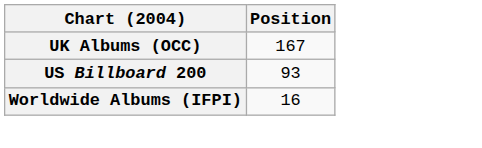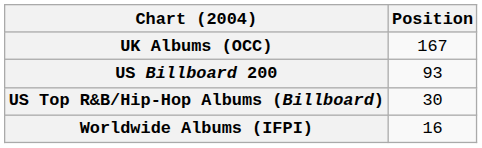+ row: US Top R&B/Hip-Hop Albums (Billboard) | 30
